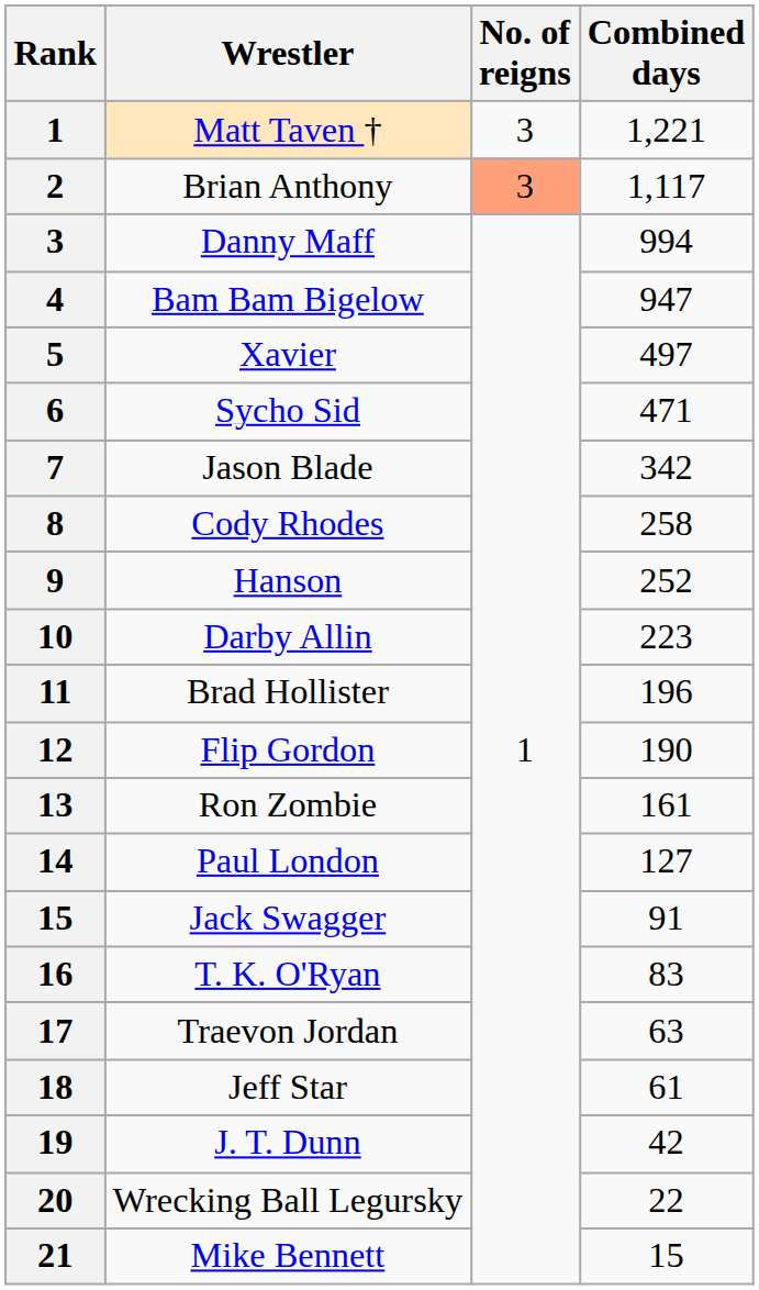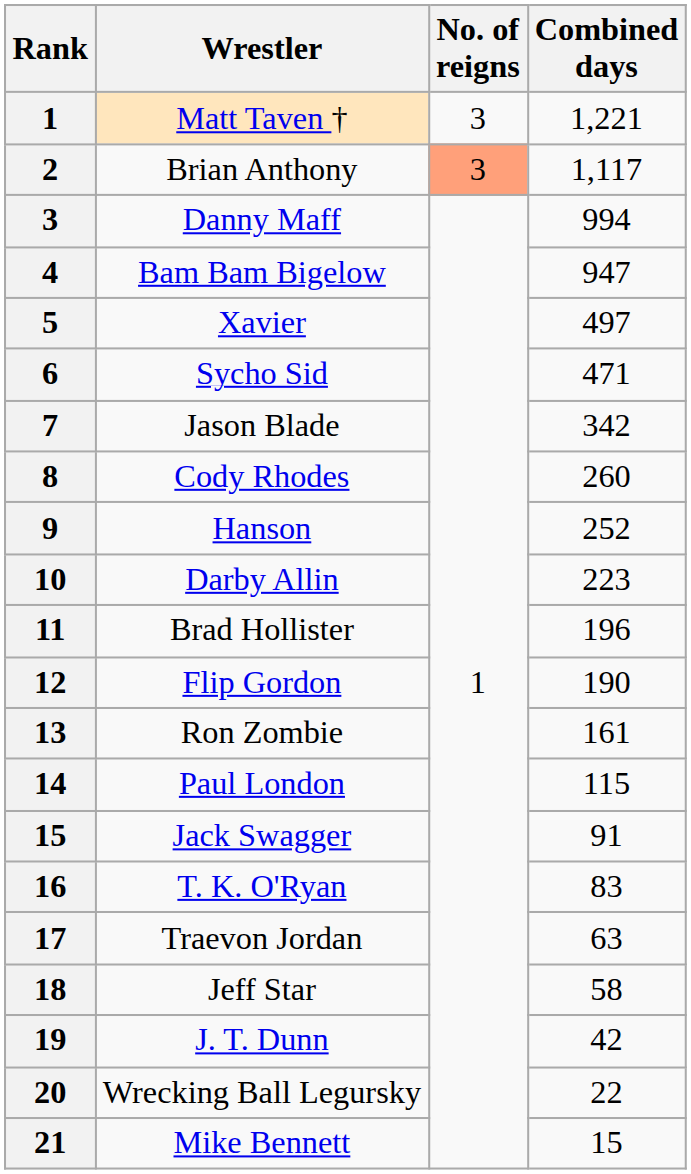Cody Rhodes | Combined days: 258 -> 260
Paul London | Combined days: 127 -> 115
Jeff Star | Combined days: 61 -> 58
